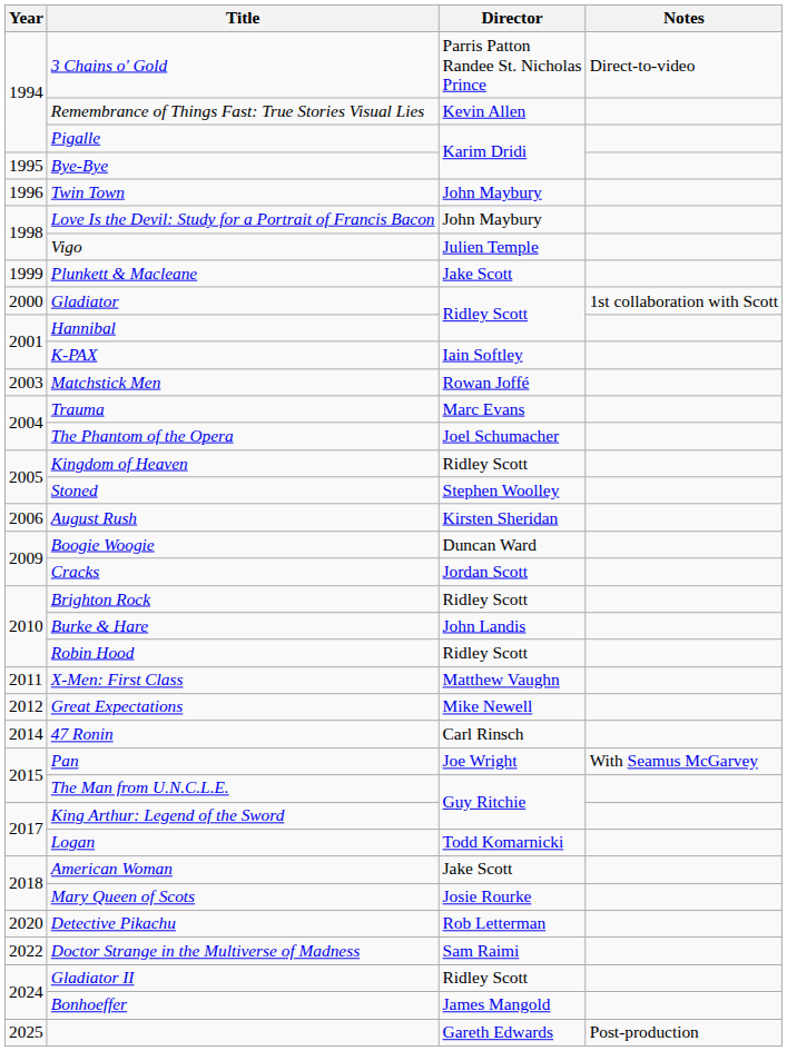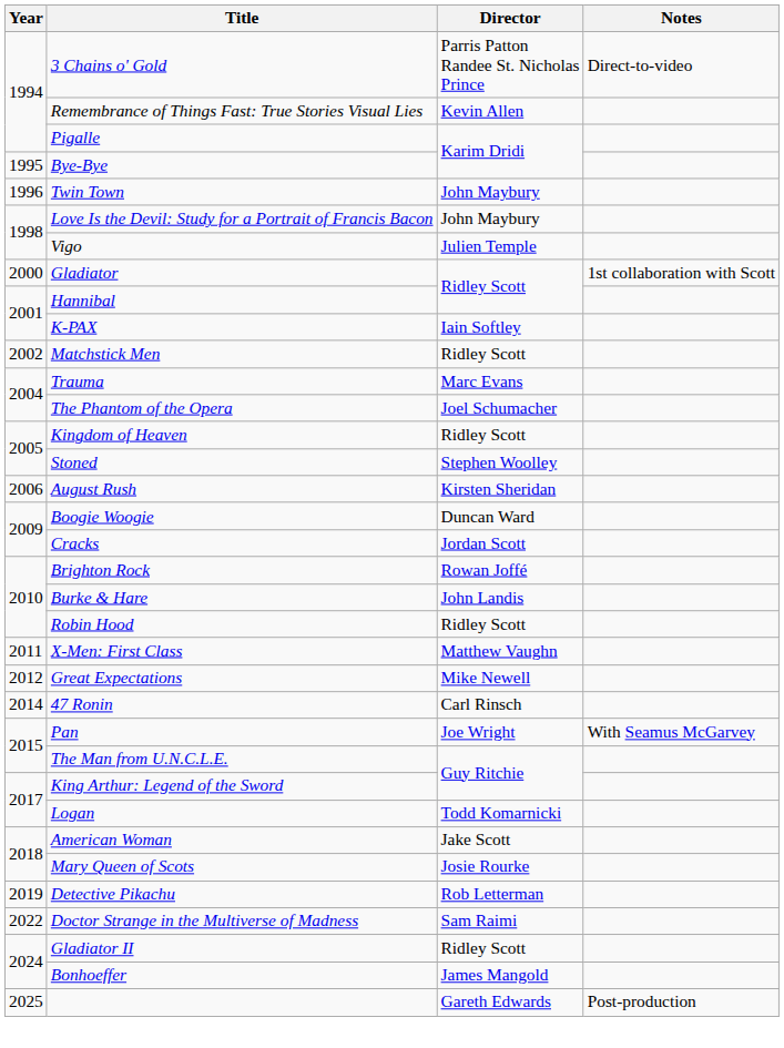- row: 1999 | Plunkett & Macleane | Jake Scott
Matchstick Men | Year: 2003 -> 2002
Matchstick Men | Director: Rowan Joffé -> Ridley Scott
Brighton Rock | Director: Ridley Scott -> Rowan Joffé
Detective Pikachu | Year: 2020 -> 2019
